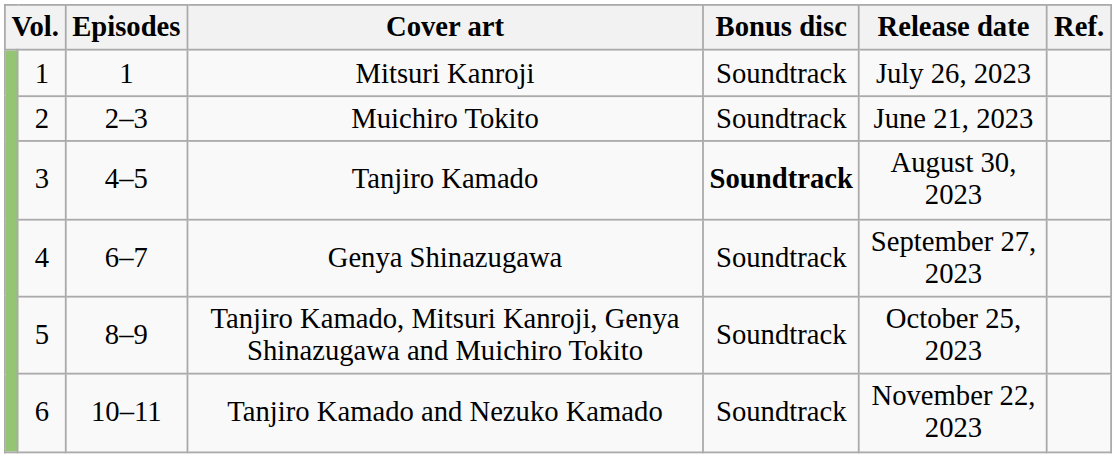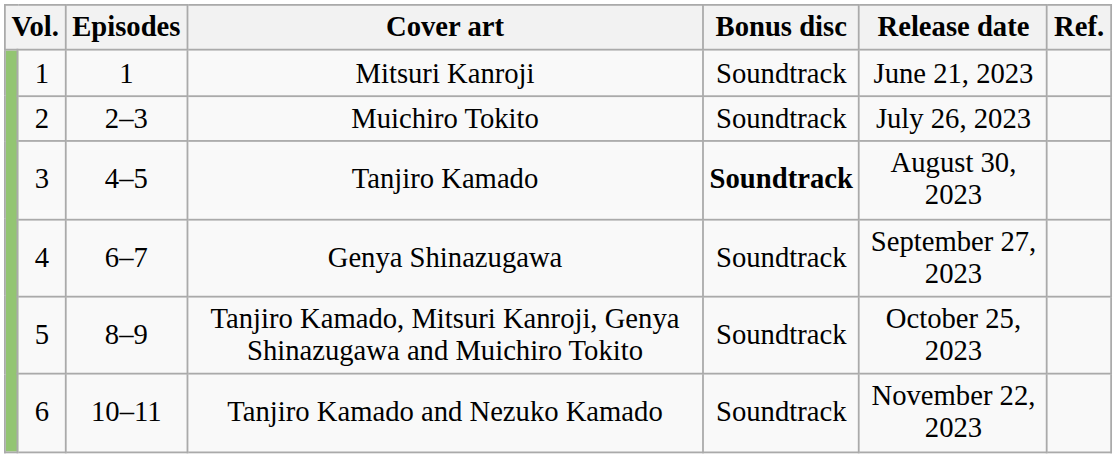Mitsuri Kanroji | Release date: July 26, 2023 -> June 21, 2023
Muichiro Tokito | Release date: June 21, 2023 -> July 26, 2023
